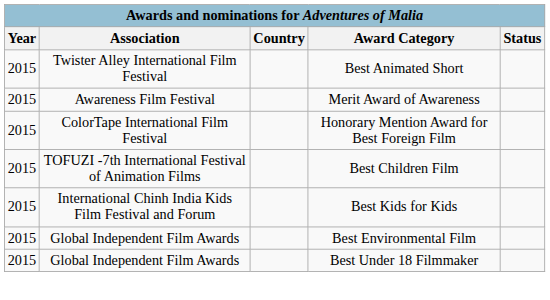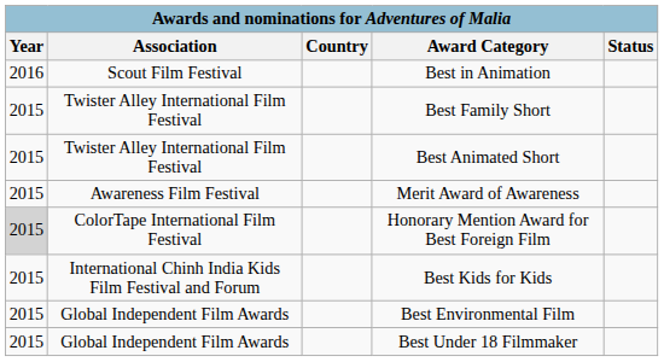+ row: 2016 | Scout Film Festival | Best in Animation
+ row: 2015 | Twister Alley International Film Festival | Best Family Short
Honorary Mention Award for Best Foreign Film | column 1: no background -> lightgrey background
- row: 2015 | TOFUZI -7th International Festival of Animation Films | Best Children Film
